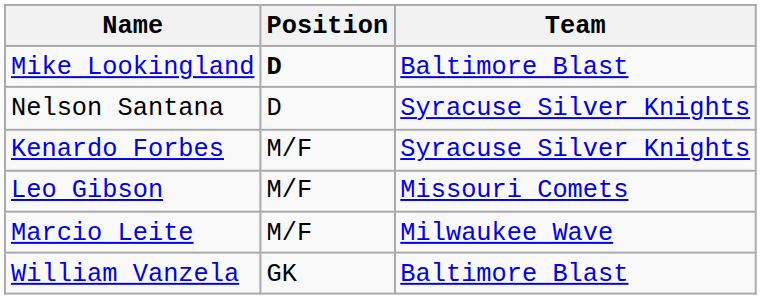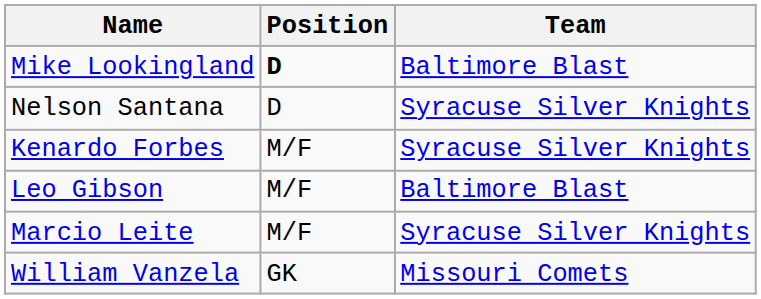Leo Gibson | Team: Missouri Comets -> Baltimore Blast
Marcio Leite | Team: Milwaukee Wave -> Syracuse Silver Knights
William Vanzela | Team: Baltimore Blast -> Missouri Comets
